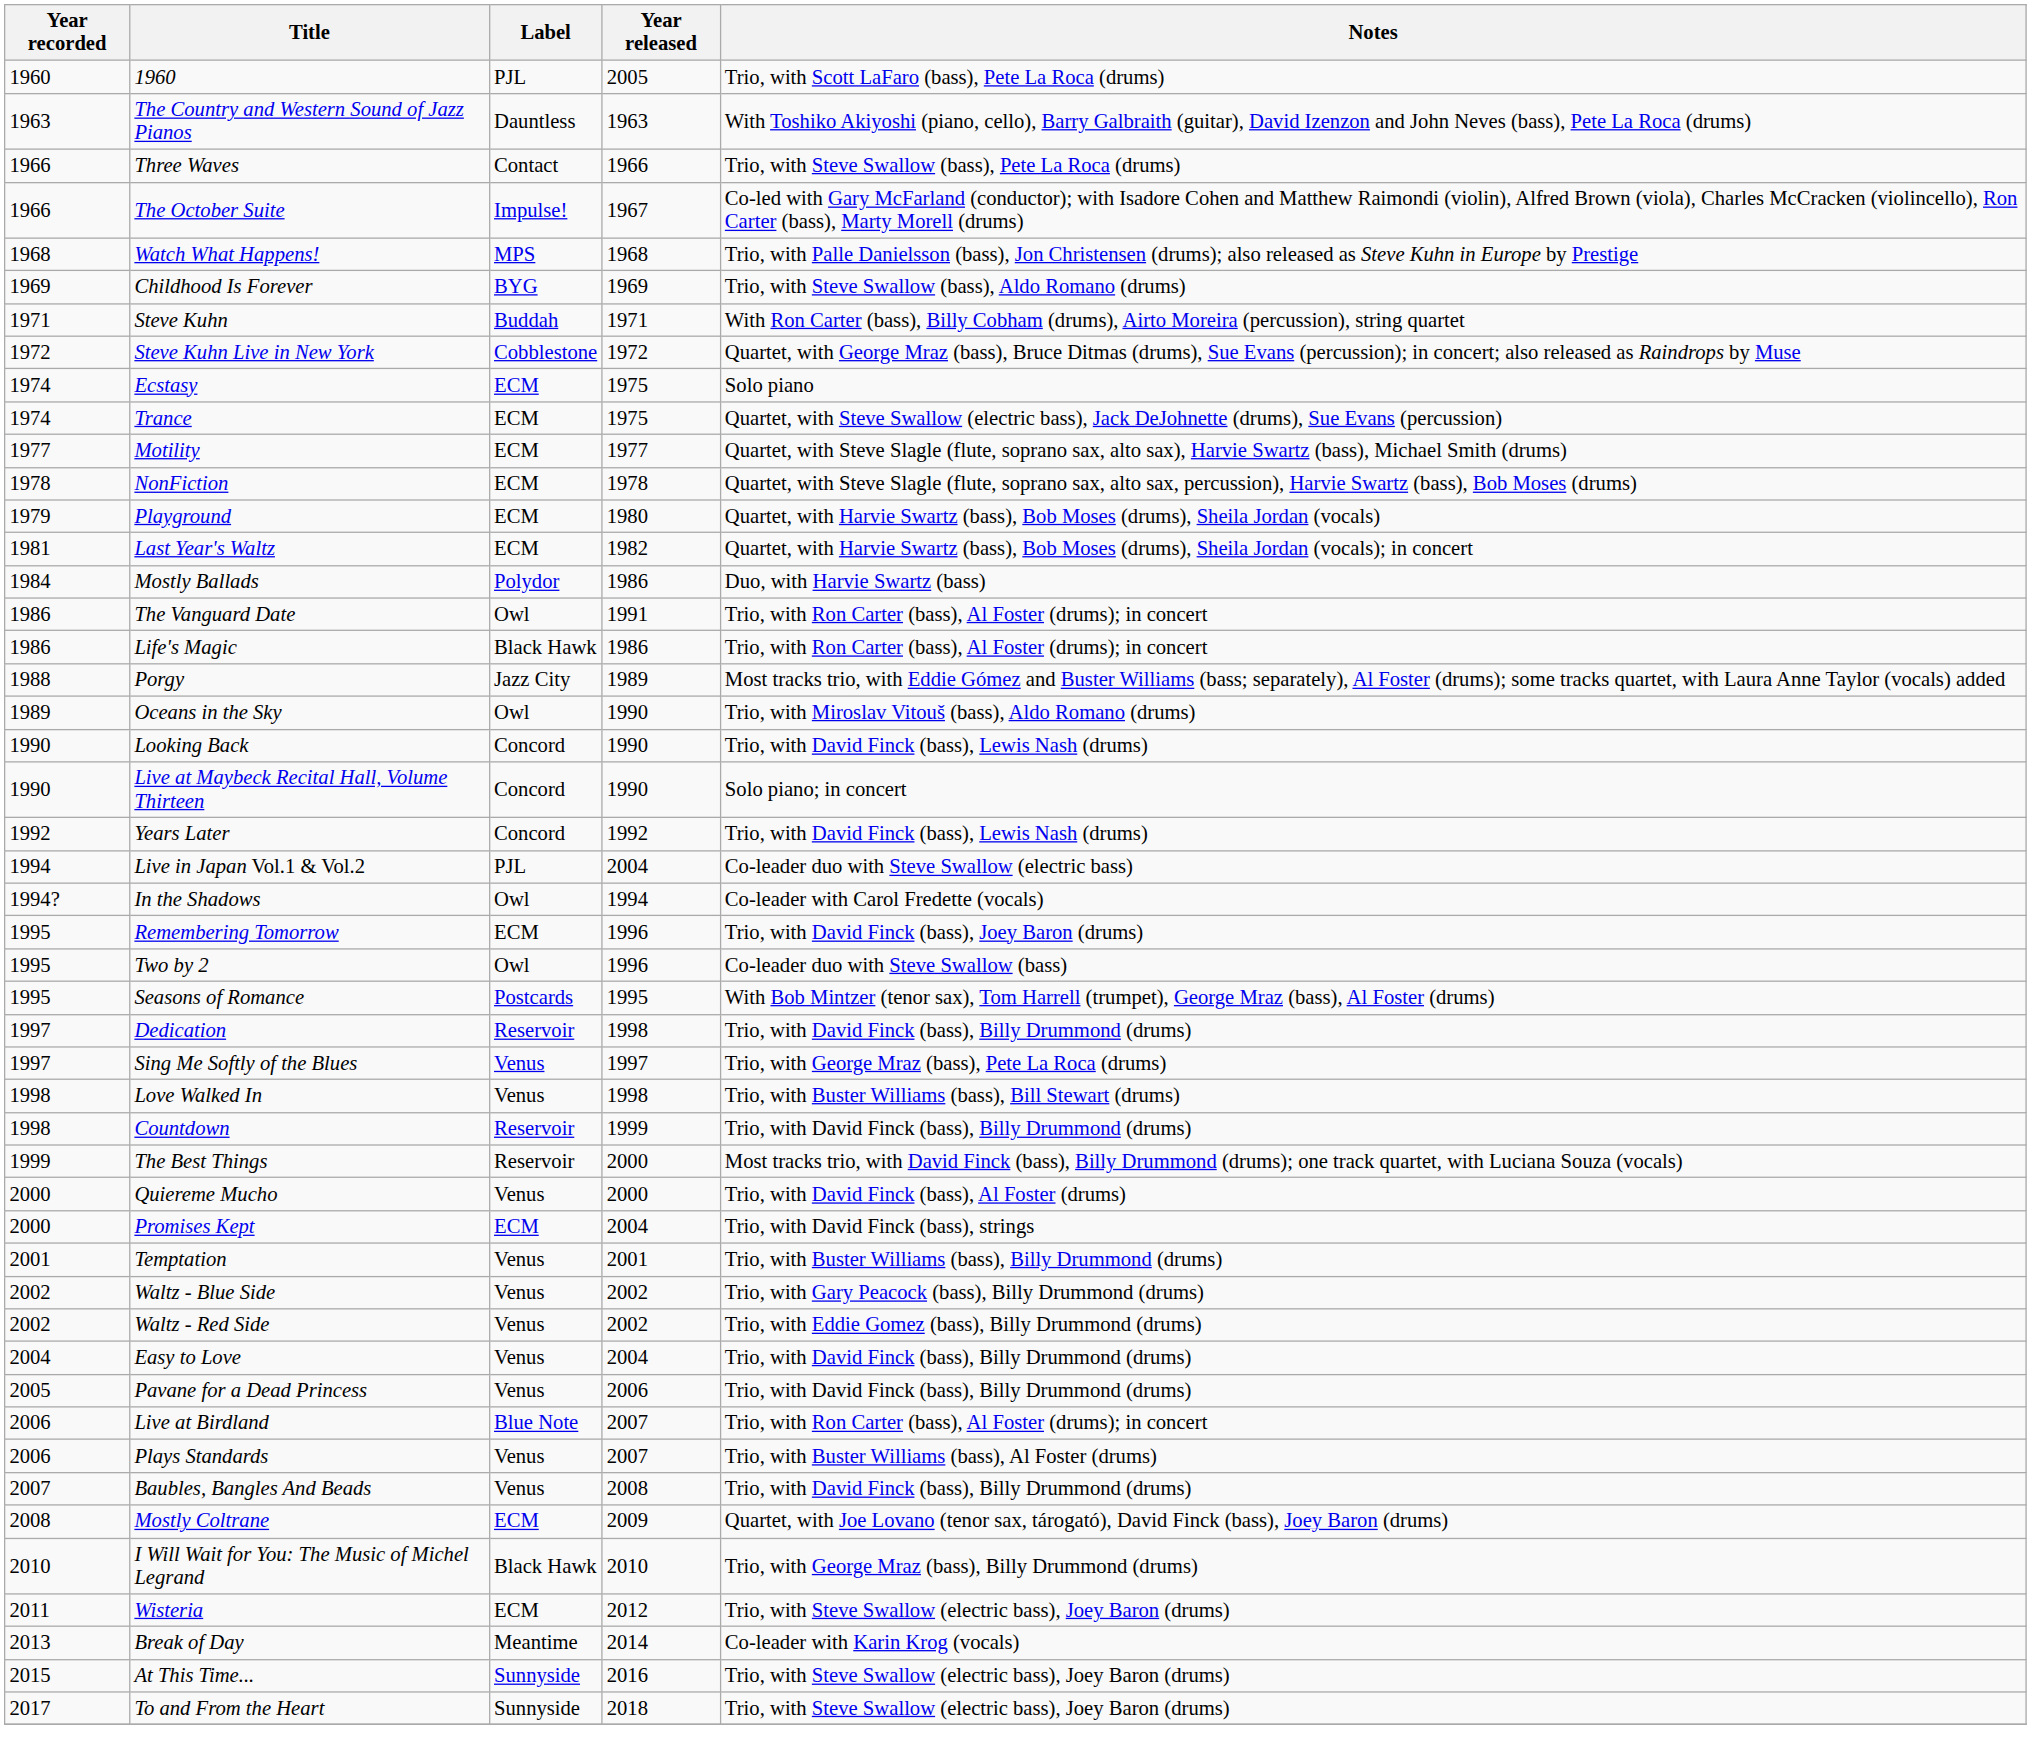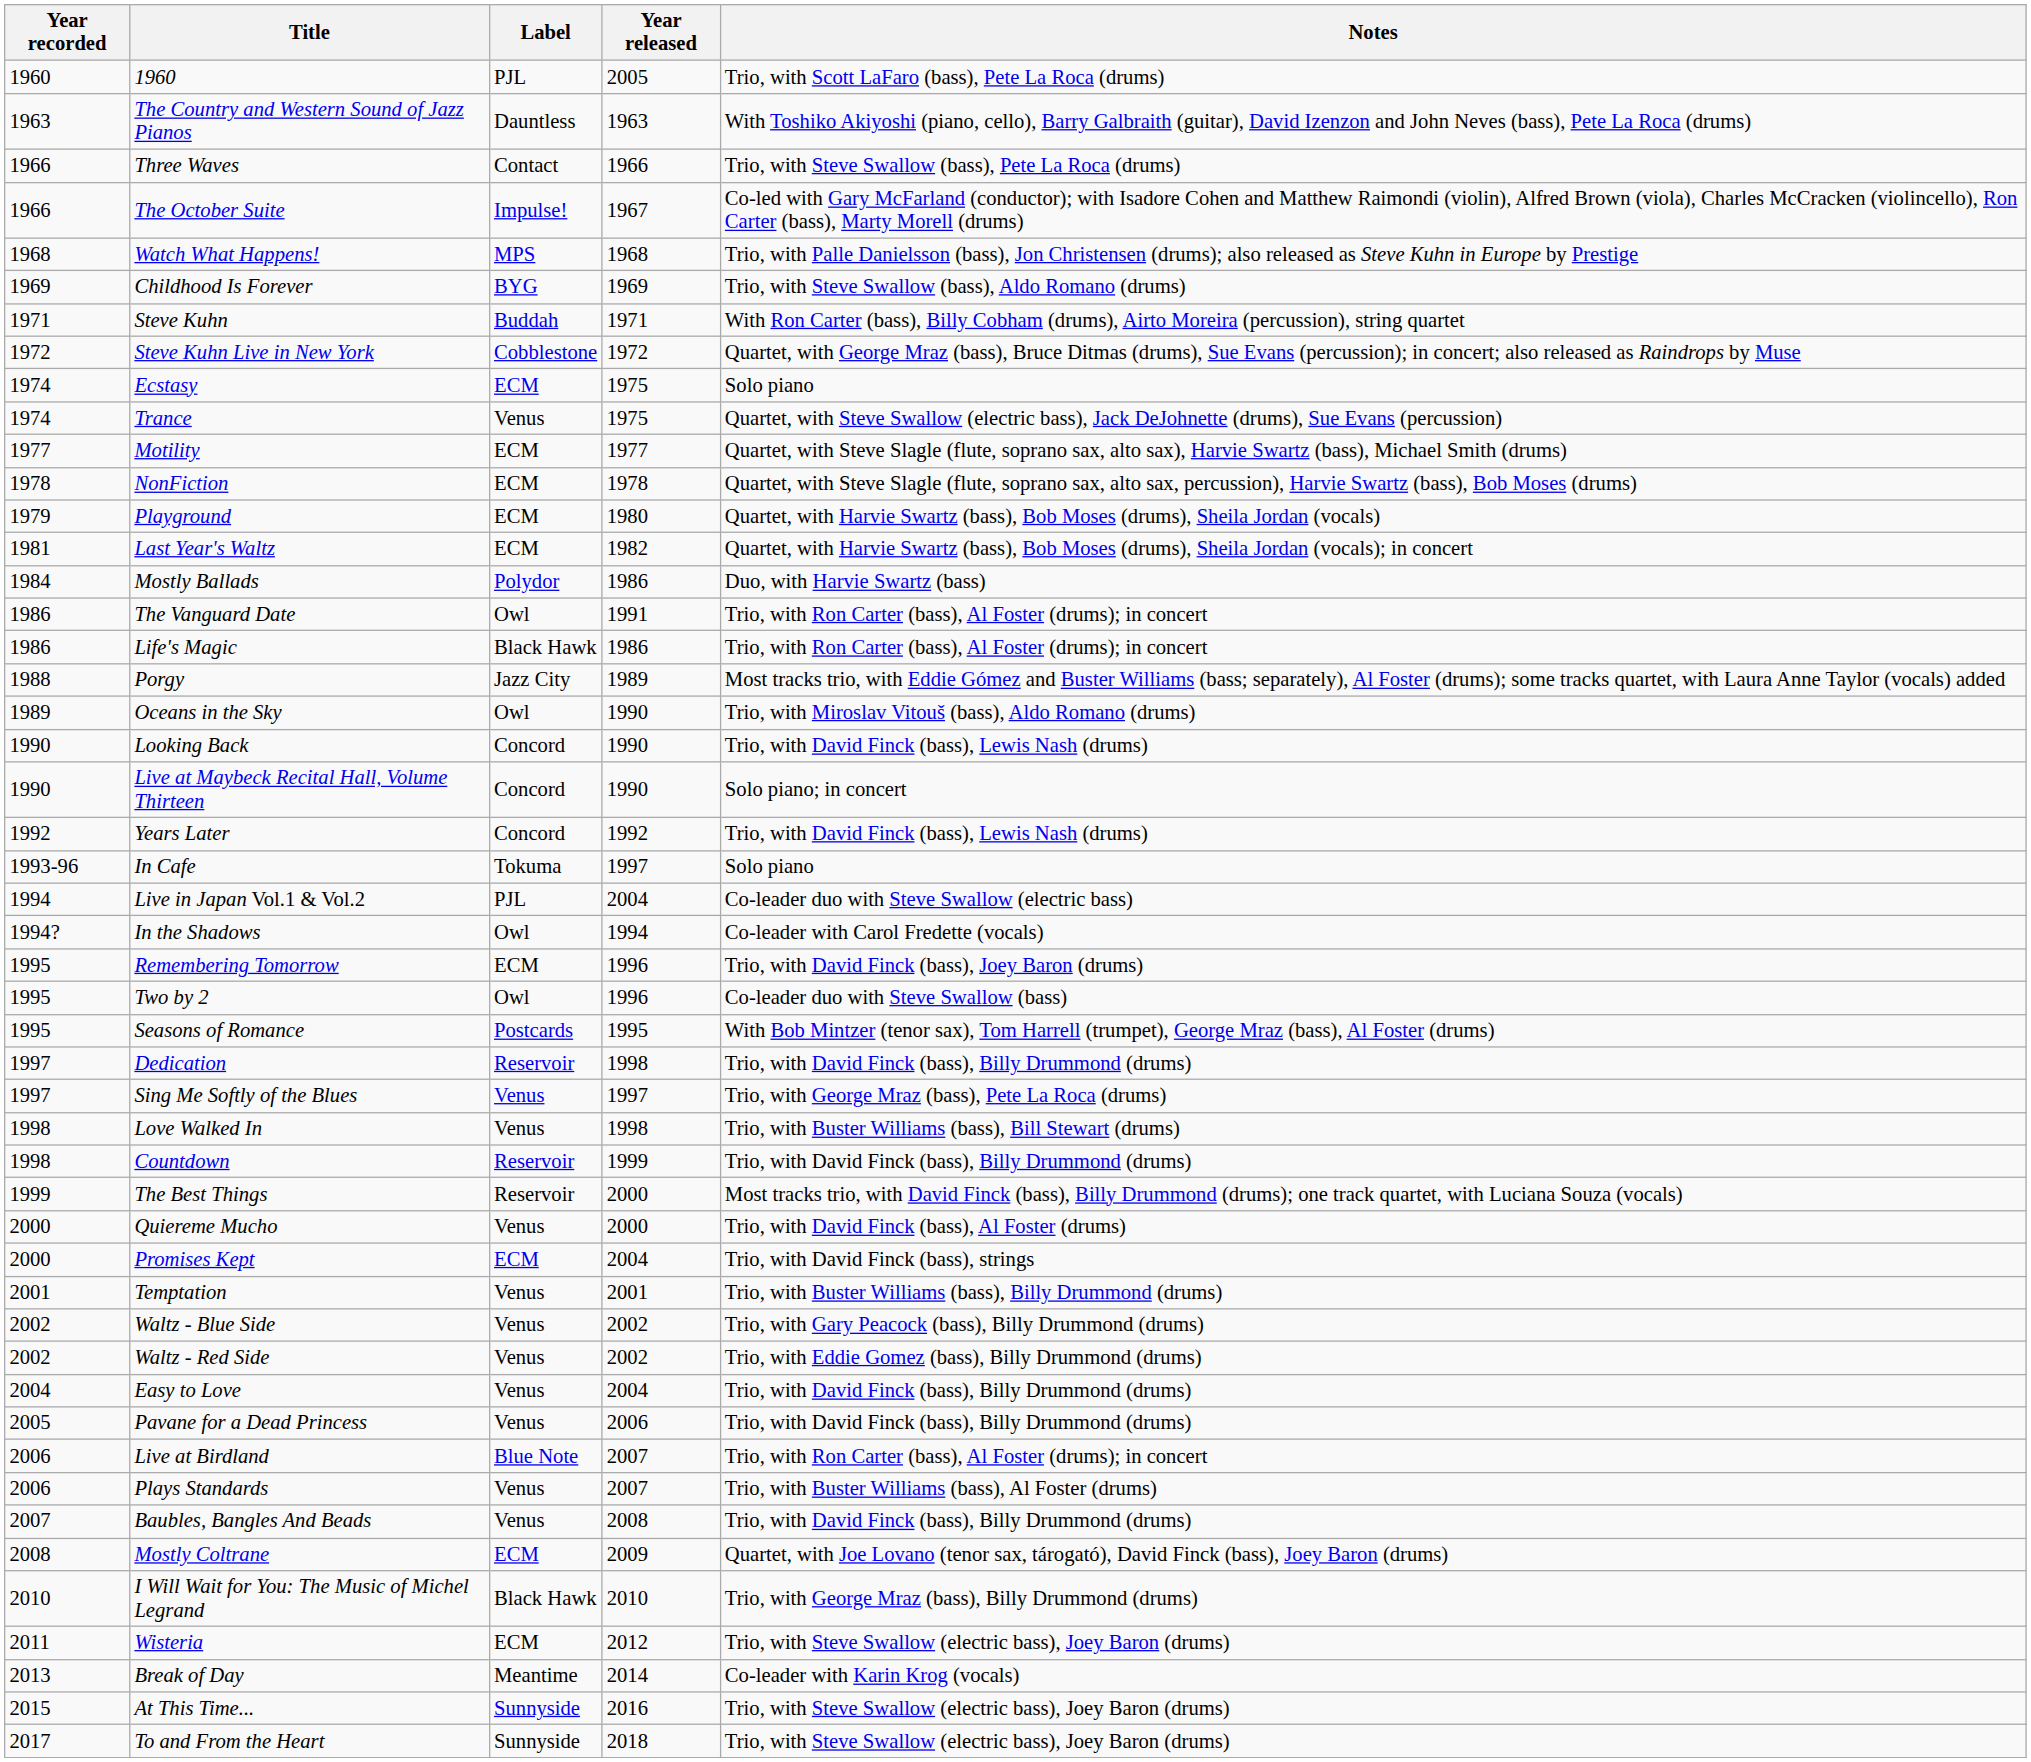Trance | Label: ECM -> Venus
+ row: 1993-96 | In Cafe | Tokuma | 1997 | Solo piano
